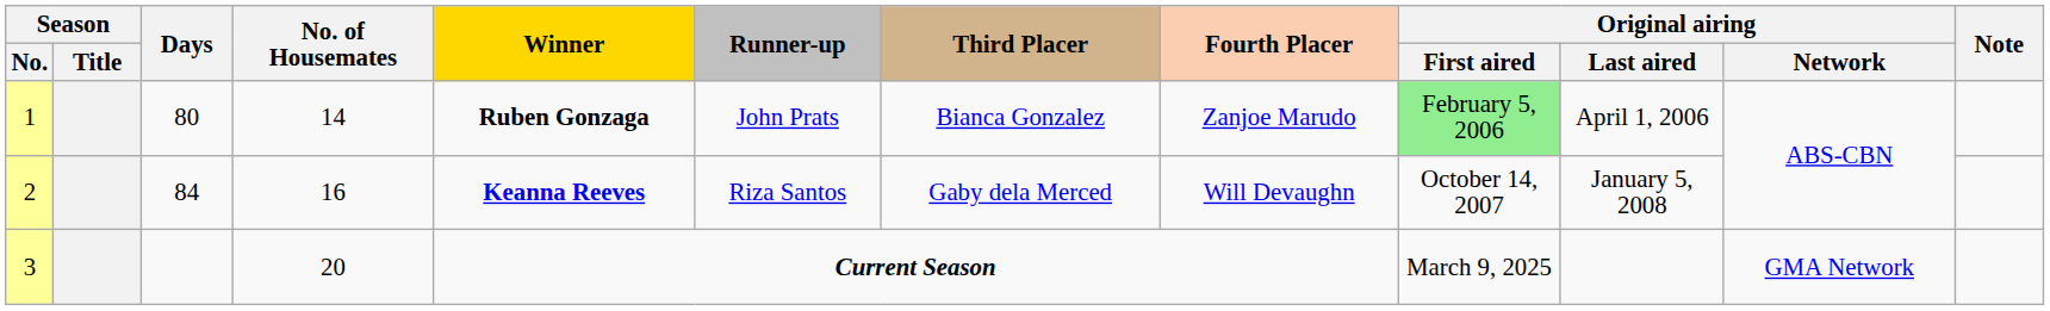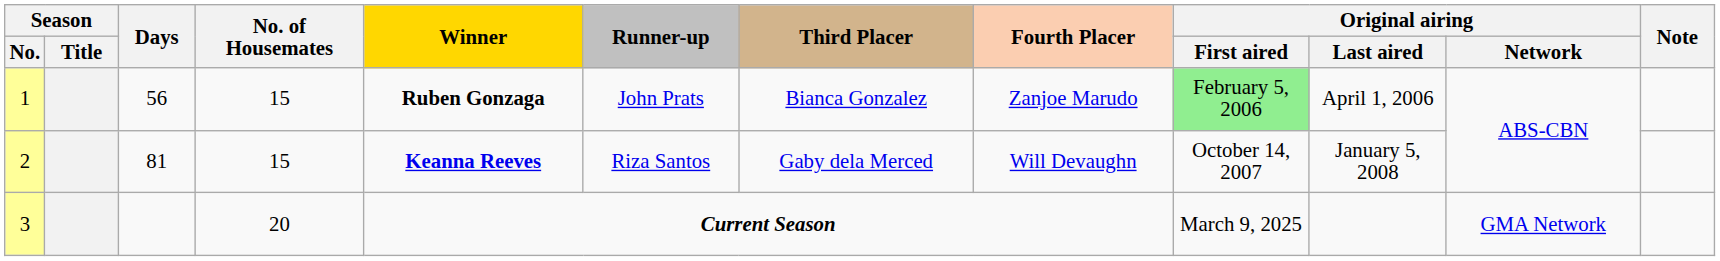1 | Days: 80 -> 56
1 | No. of Housemates: 14 -> 15
2 | Days: 84 -> 81
2 | No. of Housemates: 16 -> 15
